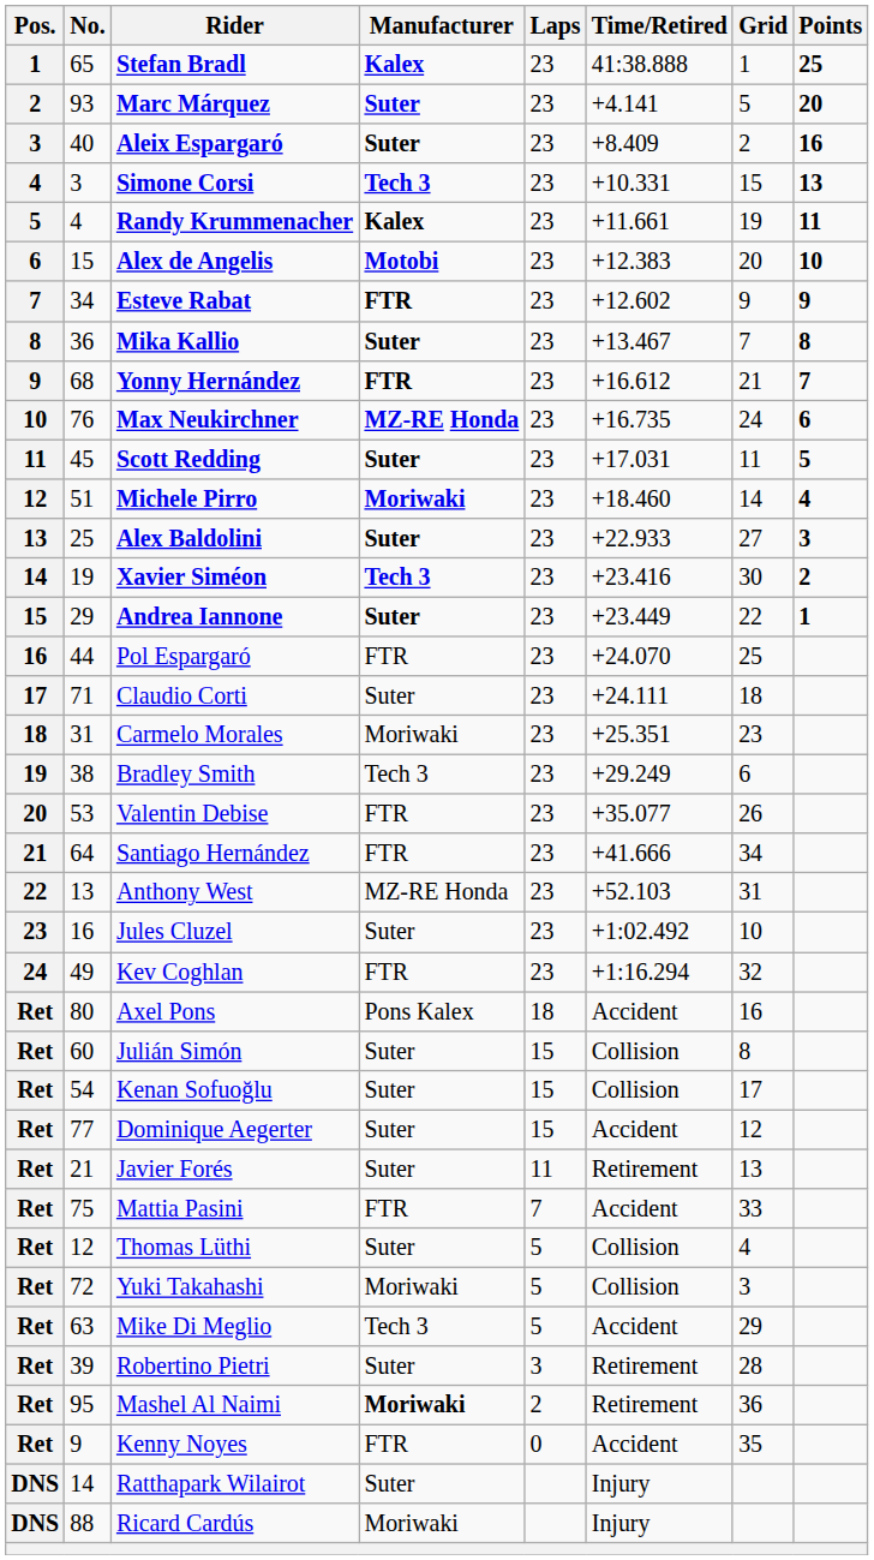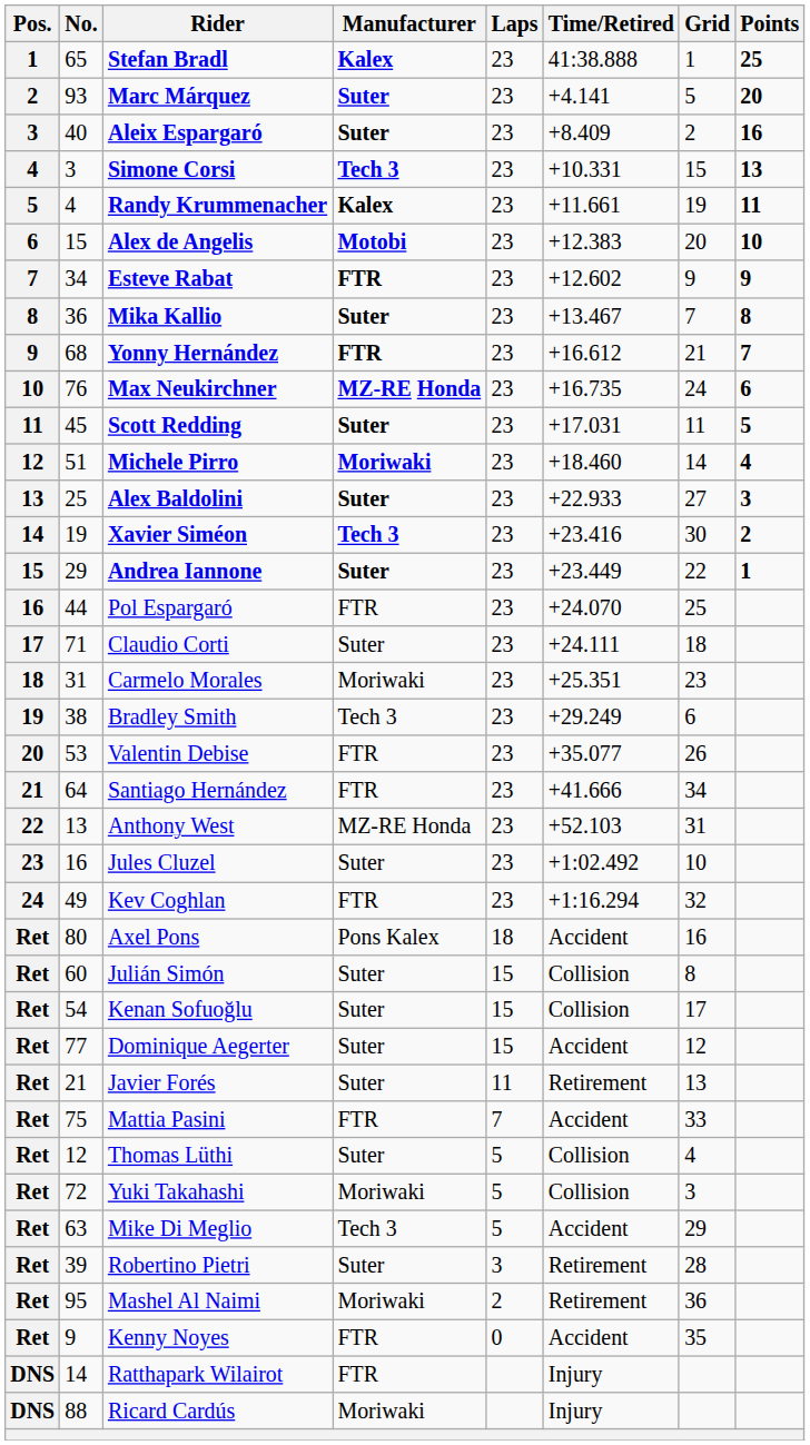Mashel Al Naimi | Manufacturer: bold -> normal
Ratthapark Wilairot | Manufacturer: Suter -> FTR
